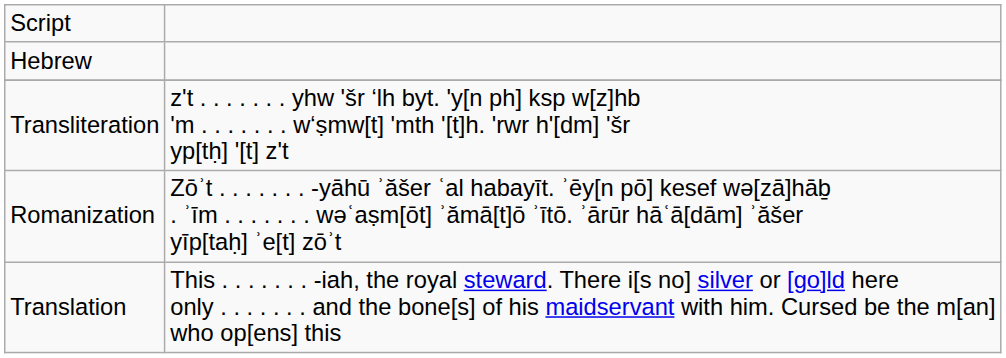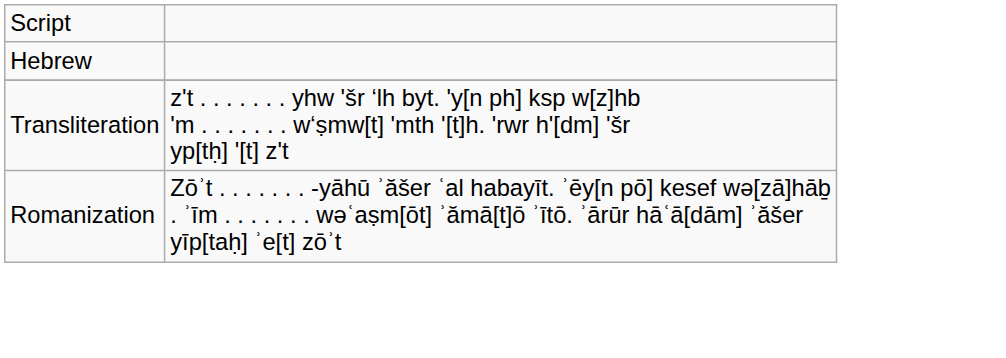- row: Translation | This . . . . . . . -iah, the royal steward. There i[s no] silver or [go]ld here only . . . . . . . and the bone[s] of his maidservant with him. Cursed be the m[an] who op[ens] this
